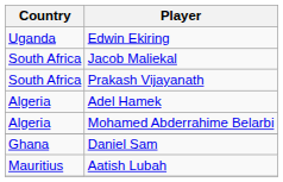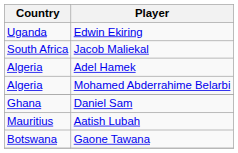- row: South Africa | Prakash Vijayanath
+ row: Botswana | Gaone Tawana
